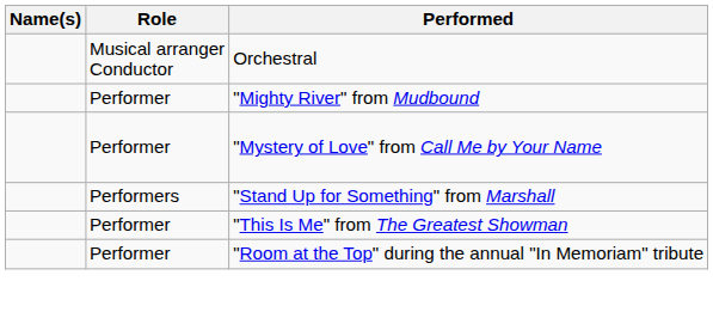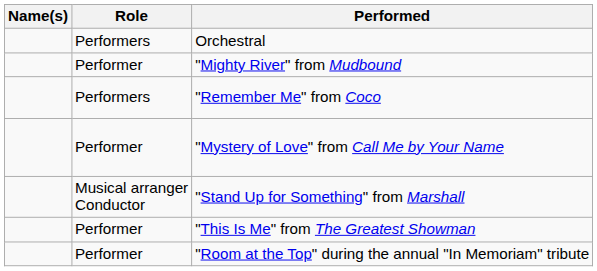Orchestral | Role: Musical arranger Conductor -> Performers
+ row: Performers | "Remember Me" from Coco
"Stand Up for Something" from Marshall | Role: Performers -> Musical arranger Conductor
